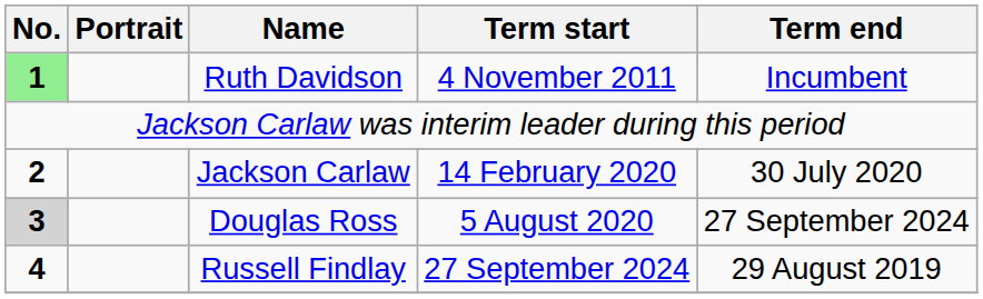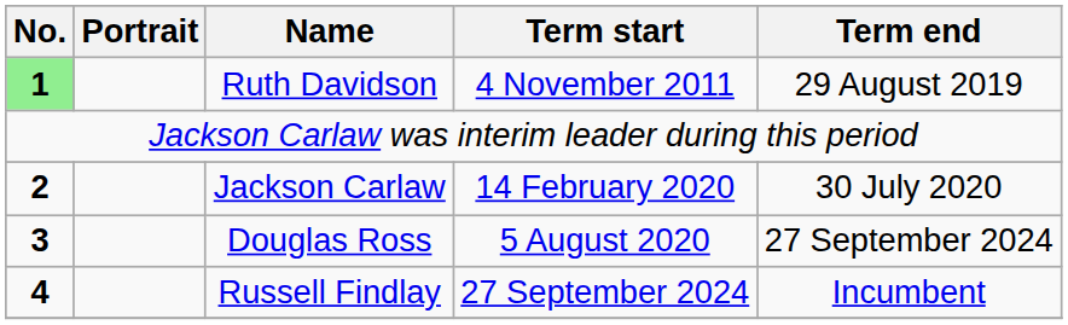Ruth Davidson | Term end: Incumbent -> 29 August 2019
Douglas Ross | No.: lightgrey background -> no background
Russell Findlay | Term end: 29 August 2019 -> Incumbent
